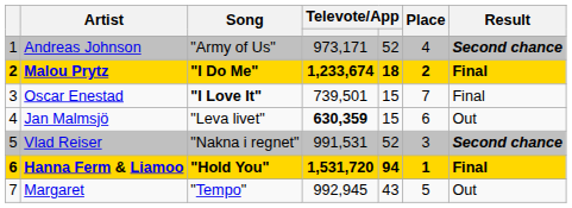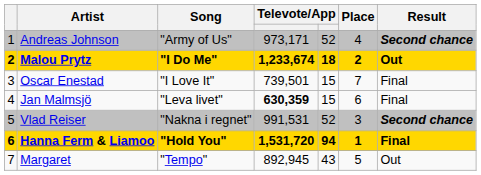Malou Prytz | Result: Final -> Out
Oscar Enestad | Song: bold -> normal
Jan Malmsjö | Result: Out -> Final
Margaret | column 4: 992,945 -> 892,945
